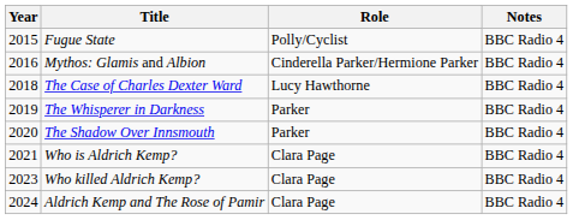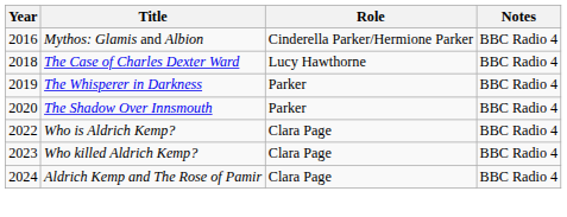- row: 2015 | Fugue State | Polly/Cyclist | BBC Radio 4
Who is Aldrich Kemp? | Year: 2021 -> 2022
